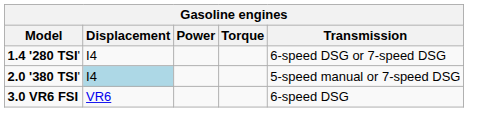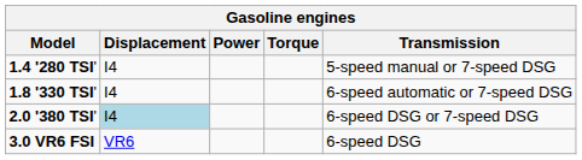1.4 '280 TSI' | Transmission: 6-speed DSG or 7-speed DSG -> 5-speed manual or 7-speed DSG
+ row: 1.8 '330 TSI' | I4 | 6-speed automatic or 7-speed DSG
2.0 '380 TSI' | Transmission: 5-speed manual or 7-speed DSG -> 6-speed DSG or 7-speed DSG
